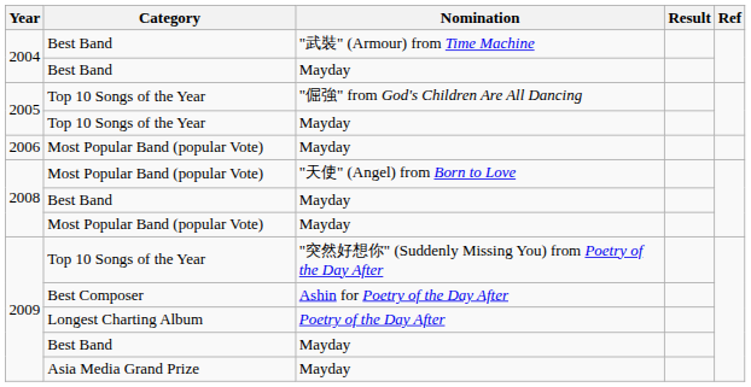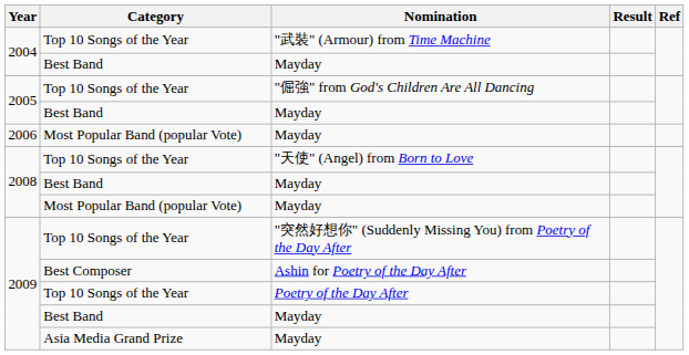"武裝" (Armour) from Time Machine | Category: Best Band -> Top 10 Songs of the Year
2005 / Mayday | Category: Top 10 Songs of the Year -> Best Band
"天使" (Angel) from Born to Love | Category: Most Popular Band (popular Vote) -> Top 10 Songs of the Year
Poetry of the Day After | Category: Longest Charting Album -> Top 10 Songs of the Year
